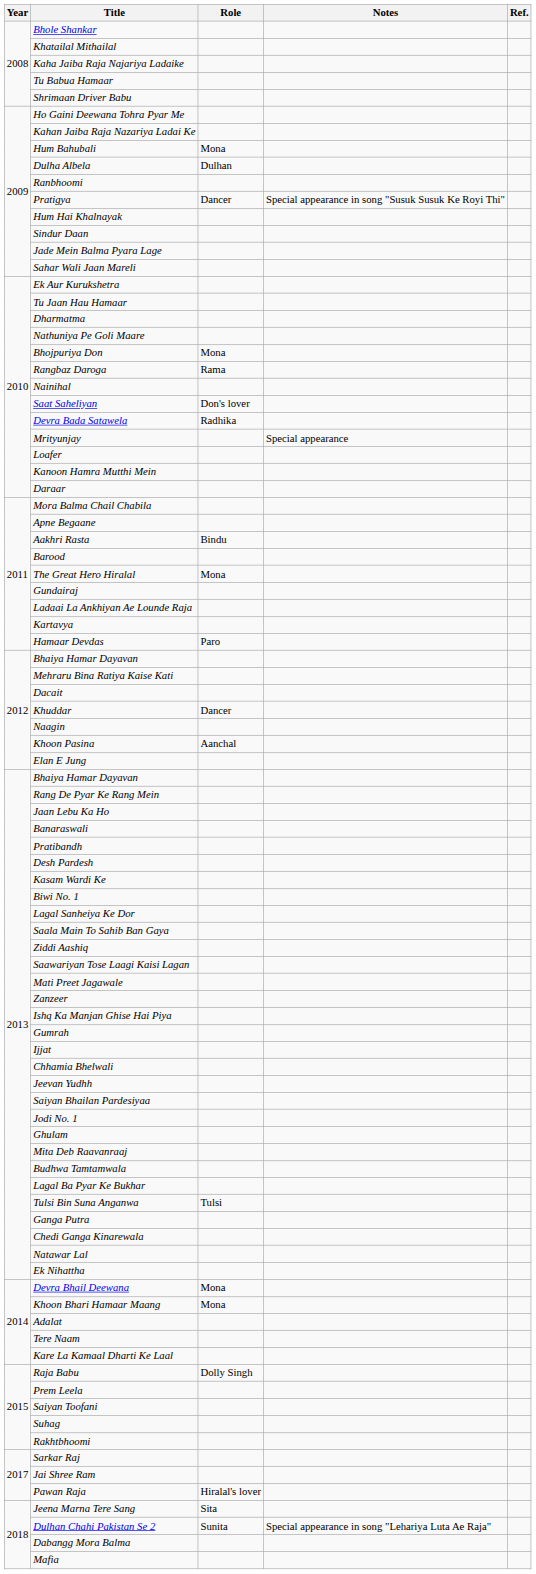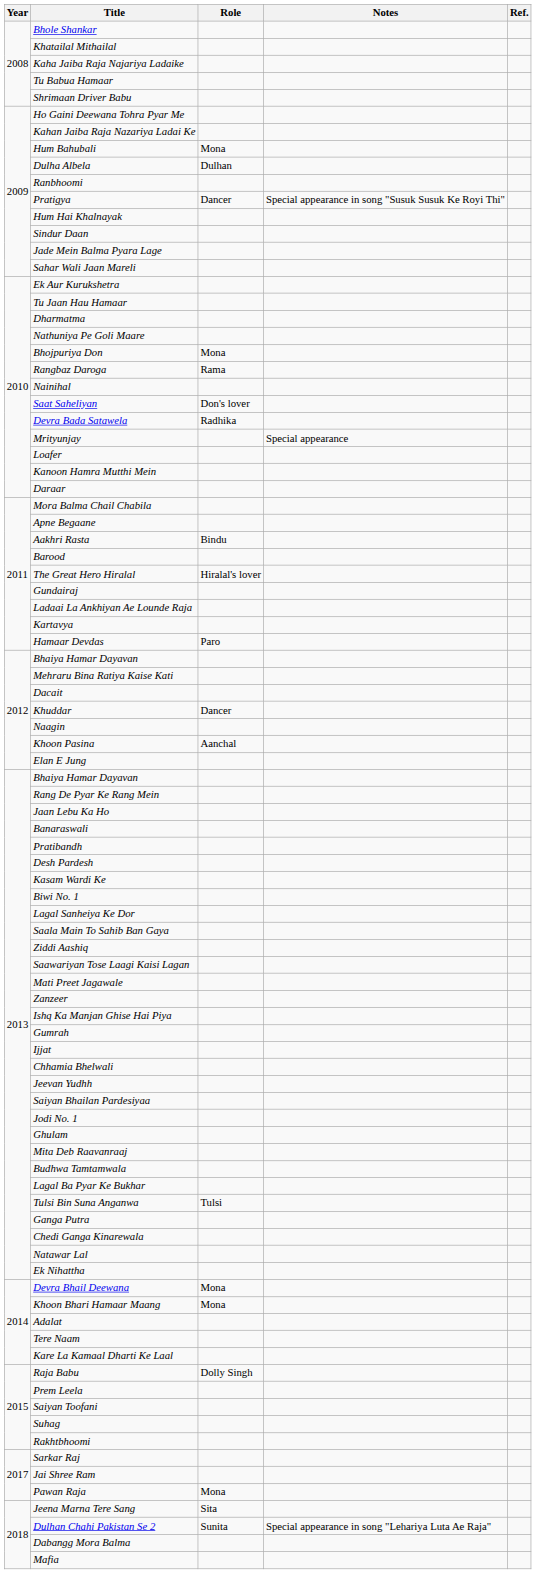The Great Hero Hiralal | Role: Mona -> Hiralal's lover
Pawan Raja | Role: Hiralal's lover -> Mona
